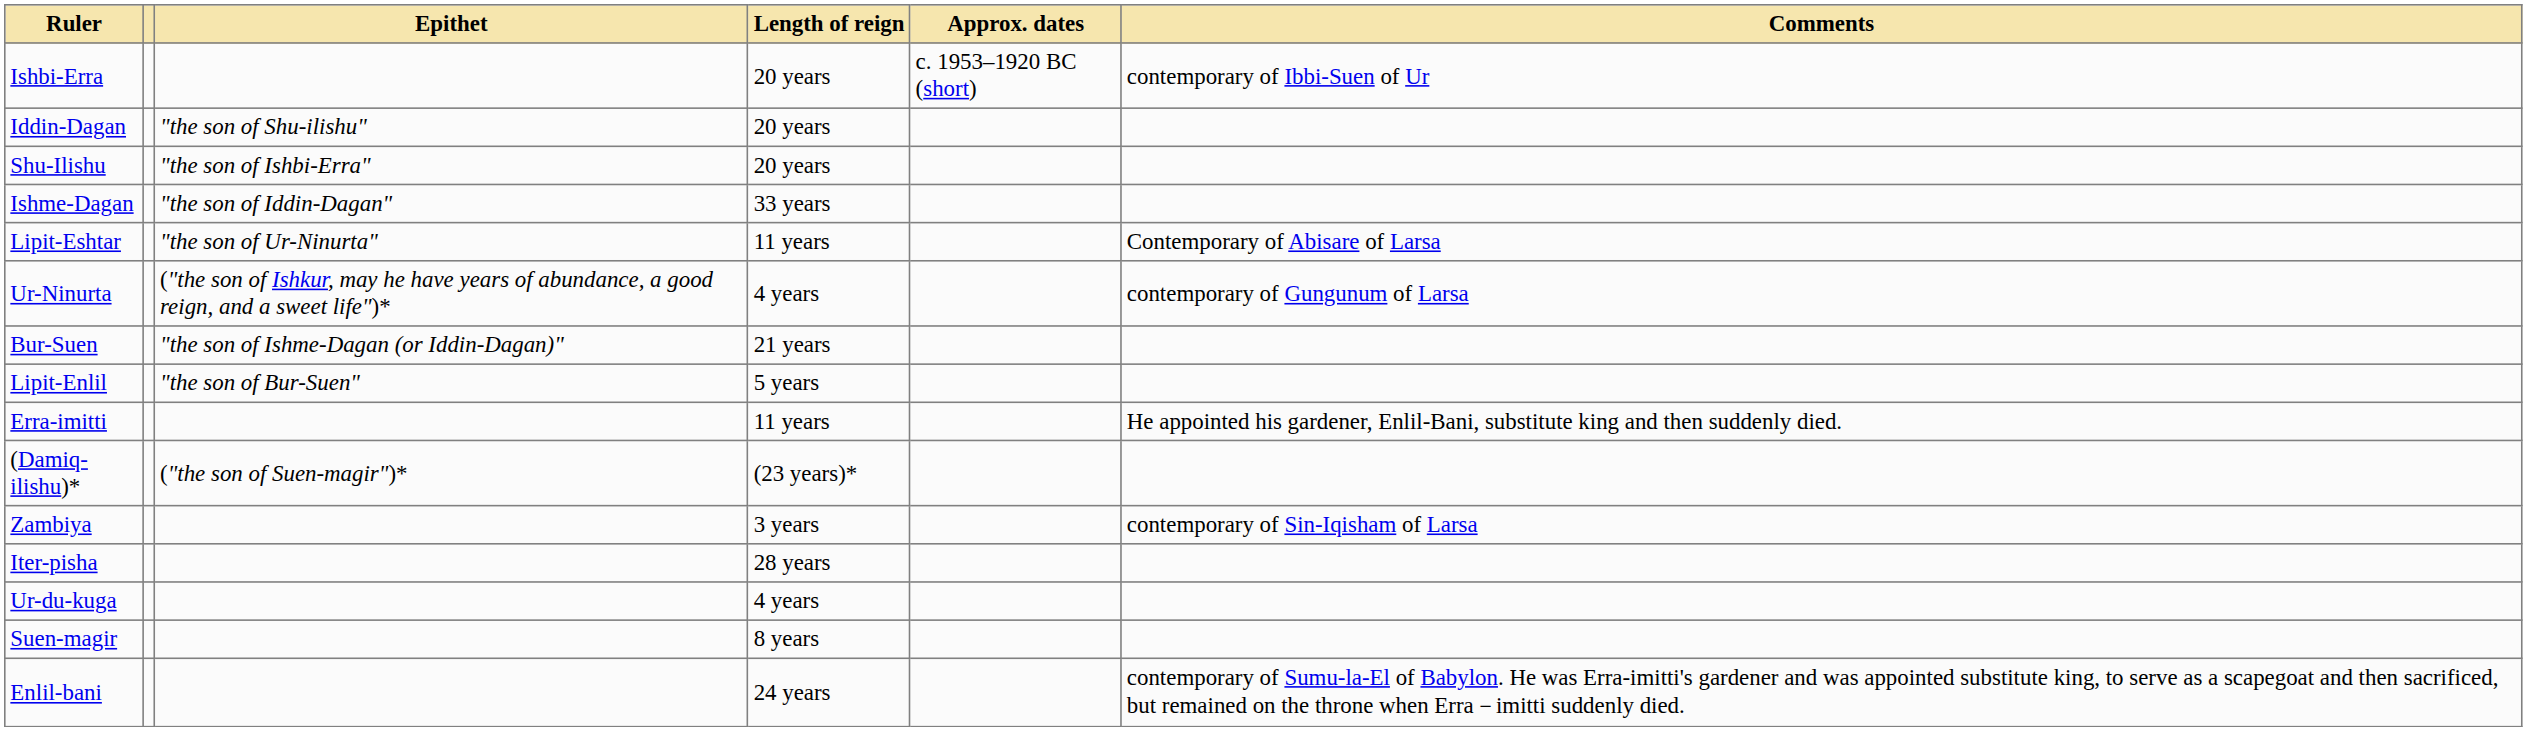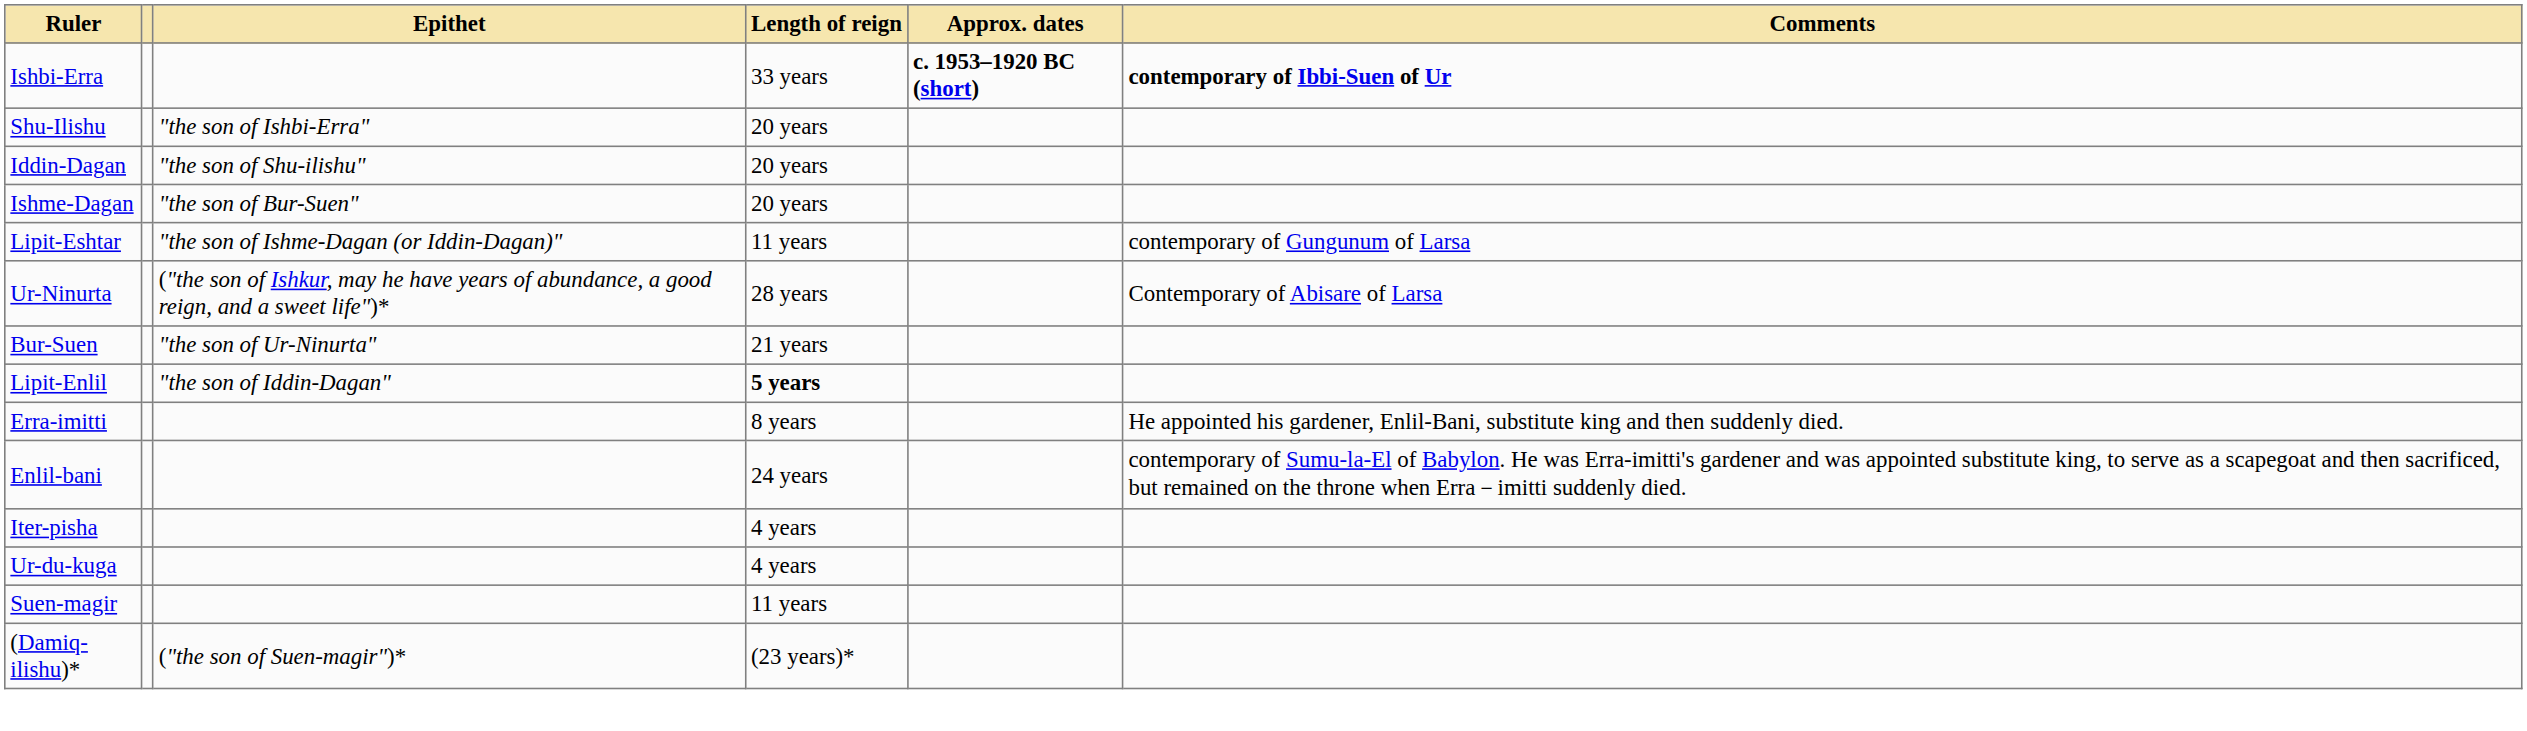Ishbi-Erra | Length of reign: 20 years -> 33 years
Ishbi-Erra | Approx. dates: normal -> bold
Ishbi-Erra | Comments: normal -> bold
rows swapped: Shu-Ilishu <-> Iddin-Dagan
Ishme-Dagan | Epithet: "the son of Iddin-Dagan" -> "the son of Bur-Suen"
Ishme-Dagan | Length of reign: 33 years -> 20 years
Lipit-Eshtar | Epithet: "the son of Ur-Ninurta" -> "the son of Ishme-Dagan (or Iddin-Dagan)"
Lipit-Eshtar | Comments: Contemporary of Abisare of Larsa -> contemporary of Gungunum of Larsa
Ur-Ninurta | Length of reign: 4 years -> 28 years
Ur-Ninurta | Comments: contemporary of Gungunum of Larsa -> Contemporary of Abisare of Larsa
Bur-Suen | Epithet: "the son of Ishme-Dagan (or Iddin-Dagan)" -> "the son of Ur-Ninurta"
Lipit-Enlil | Epithet: "the son of Bur-Suen" -> "the son of Iddin-Dagan"
Lipit-Enlil | Length of reign: normal -> bold
Erra-imitti | Length of reign: 11 years -> 8 years
rows swapped: Enlil-bani <-> (Damiq-ilishu)*
- row: Zambiya | 3 years | contemporary of Sin-Iqisham of Larsa
Iter-pisha | Length of reign: 28 years -> 4 years
Suen-magir | Length of reign: 8 years -> 11 years
